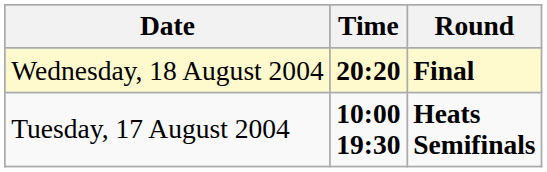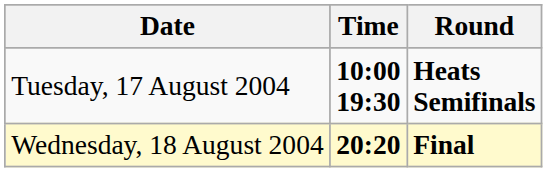rows swapped: Tuesday, 17 August 2004 <-> Wednesday, 18 August 2004
